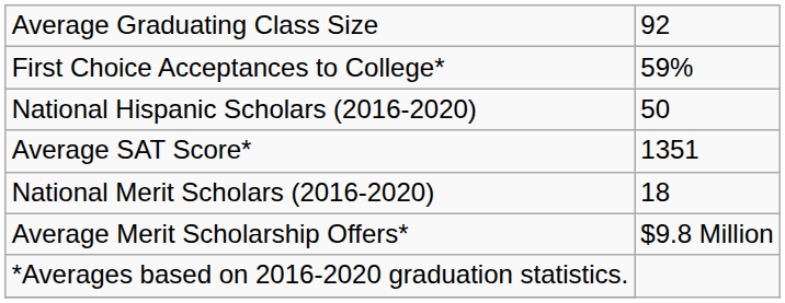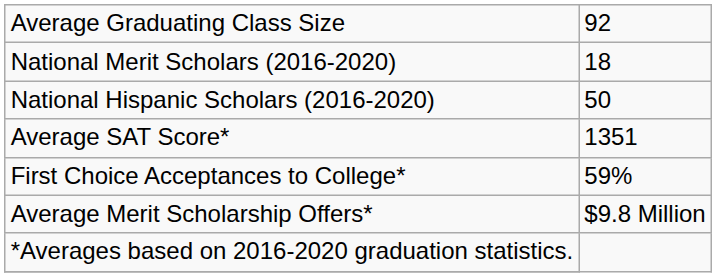rows swapped: National Merit Scholars (2016-2020) <-> First Choice Acceptances to College*
